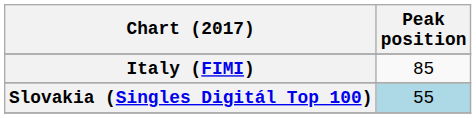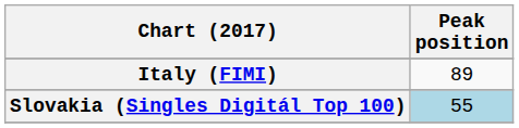Italy (FIMI) | Peak position: 85 -> 89
